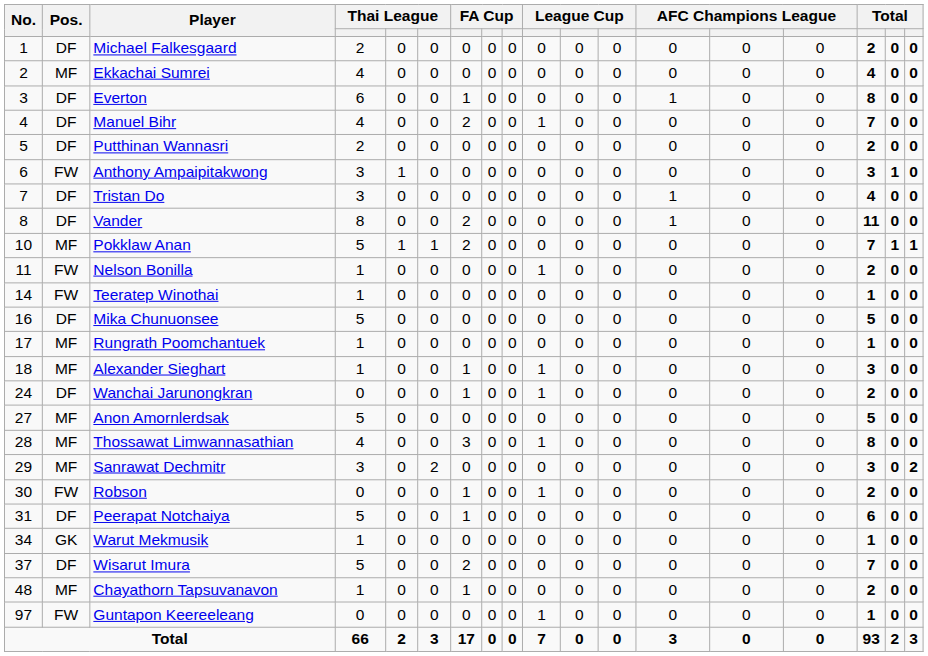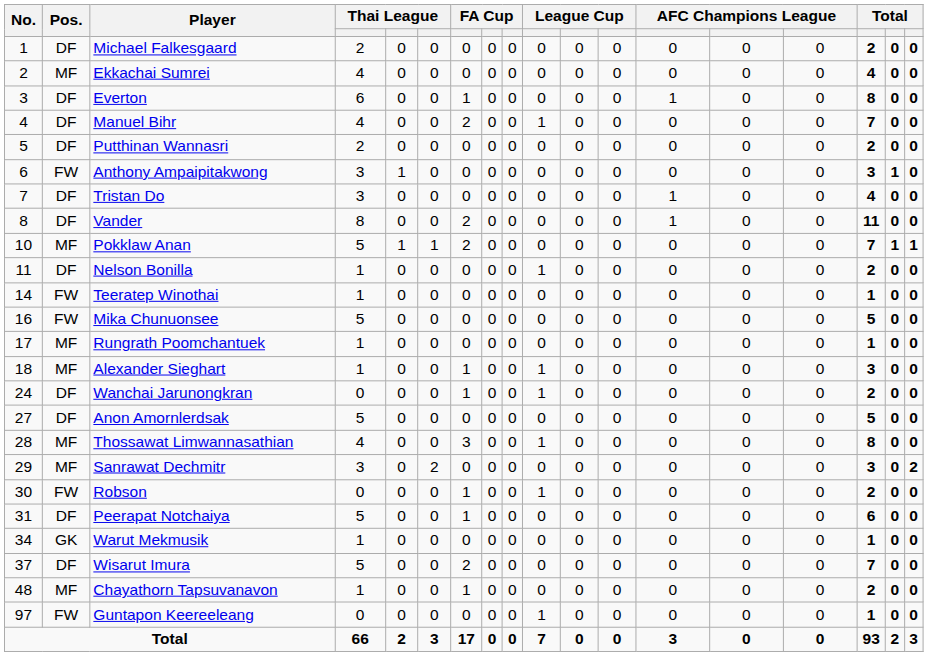Nelson Bonilla | Pos.: FW -> DF
Mika Chunuonsee | Pos.: DF -> FW
Anon Amornlerdsak | Pos.: MF -> DF
